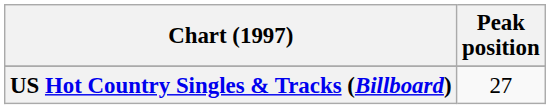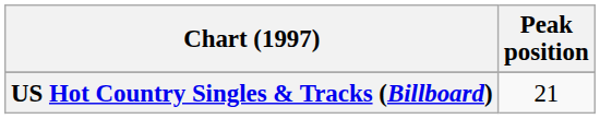US Hot Country Singles & Tracks (Billboard) | Peak position: 27 -> 21
